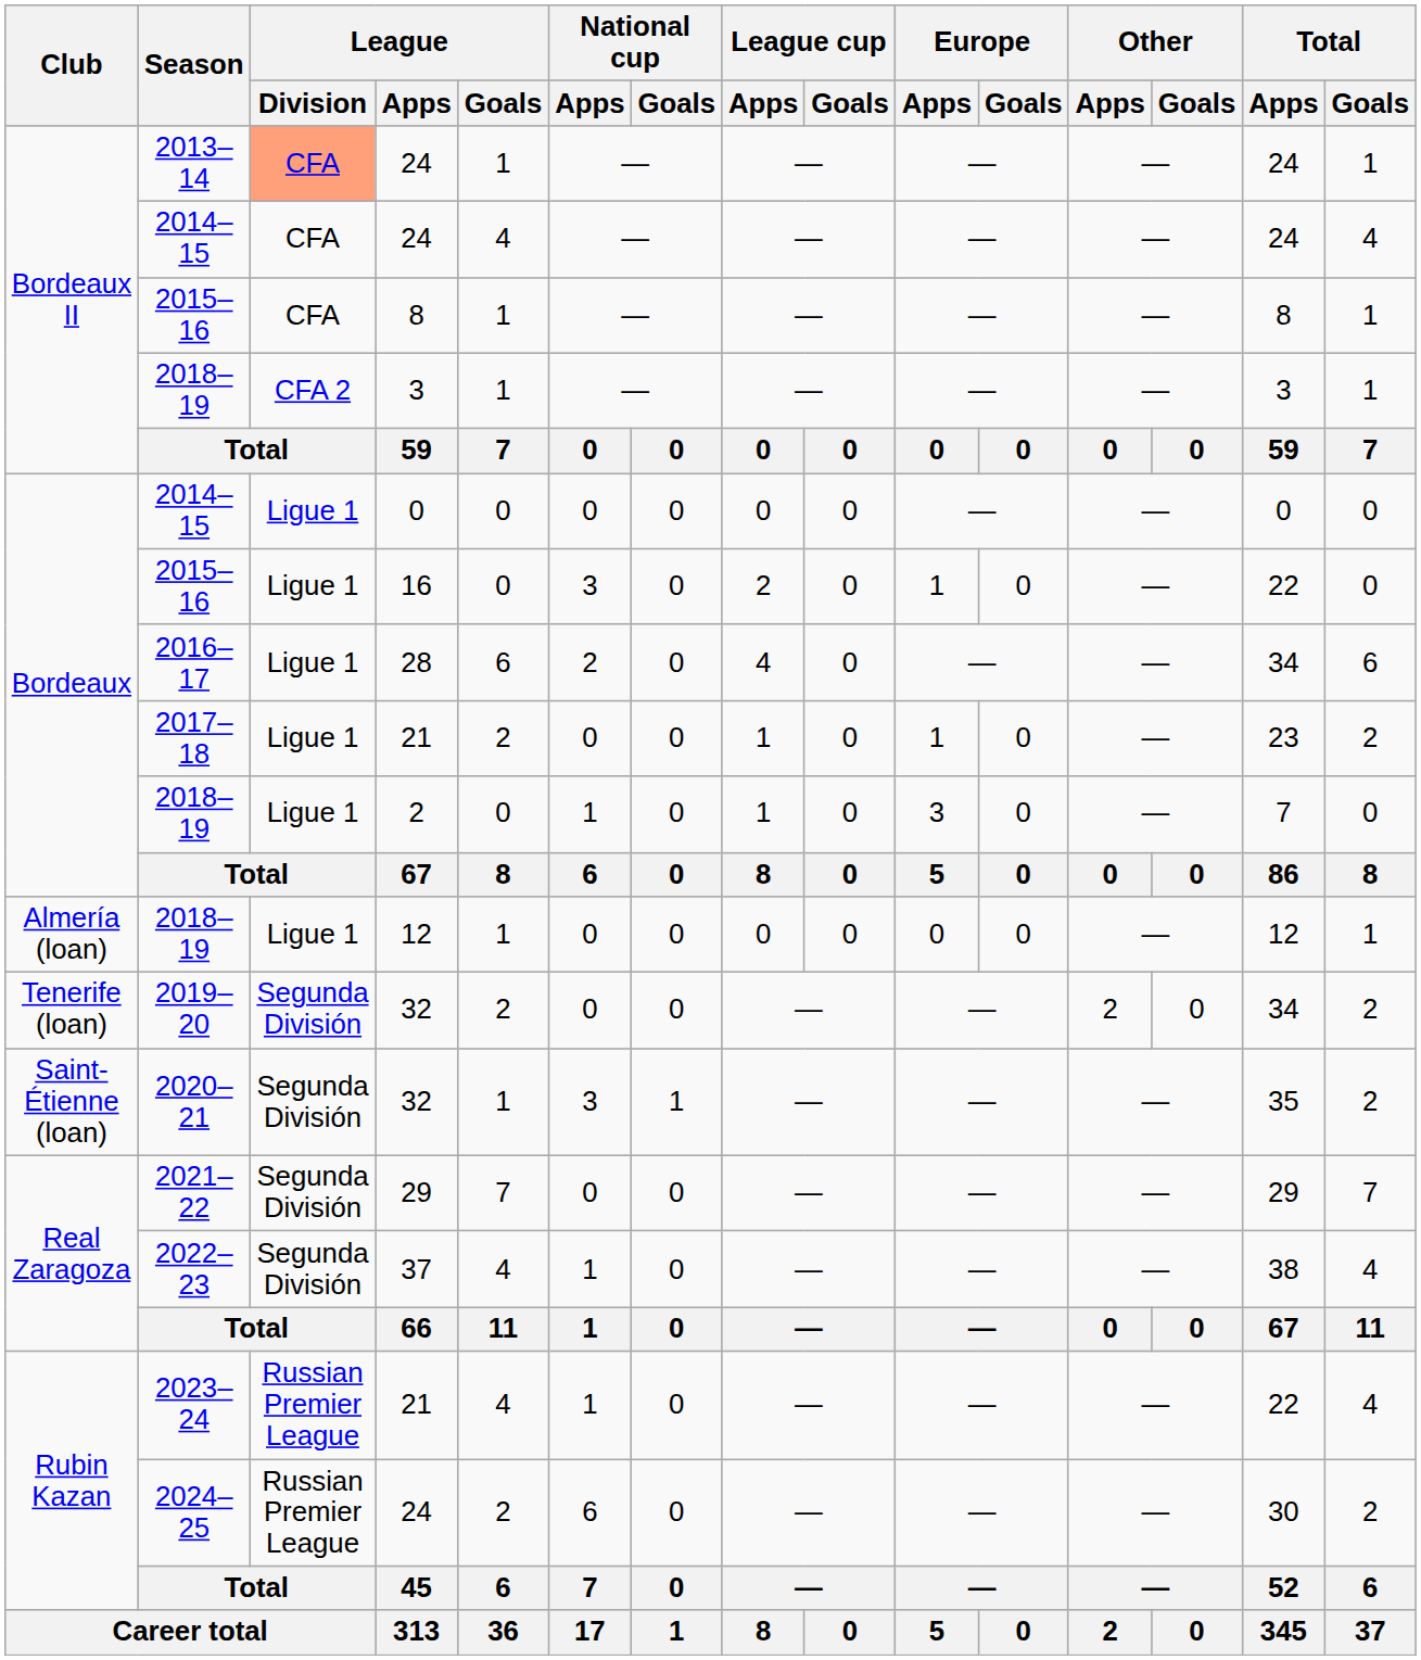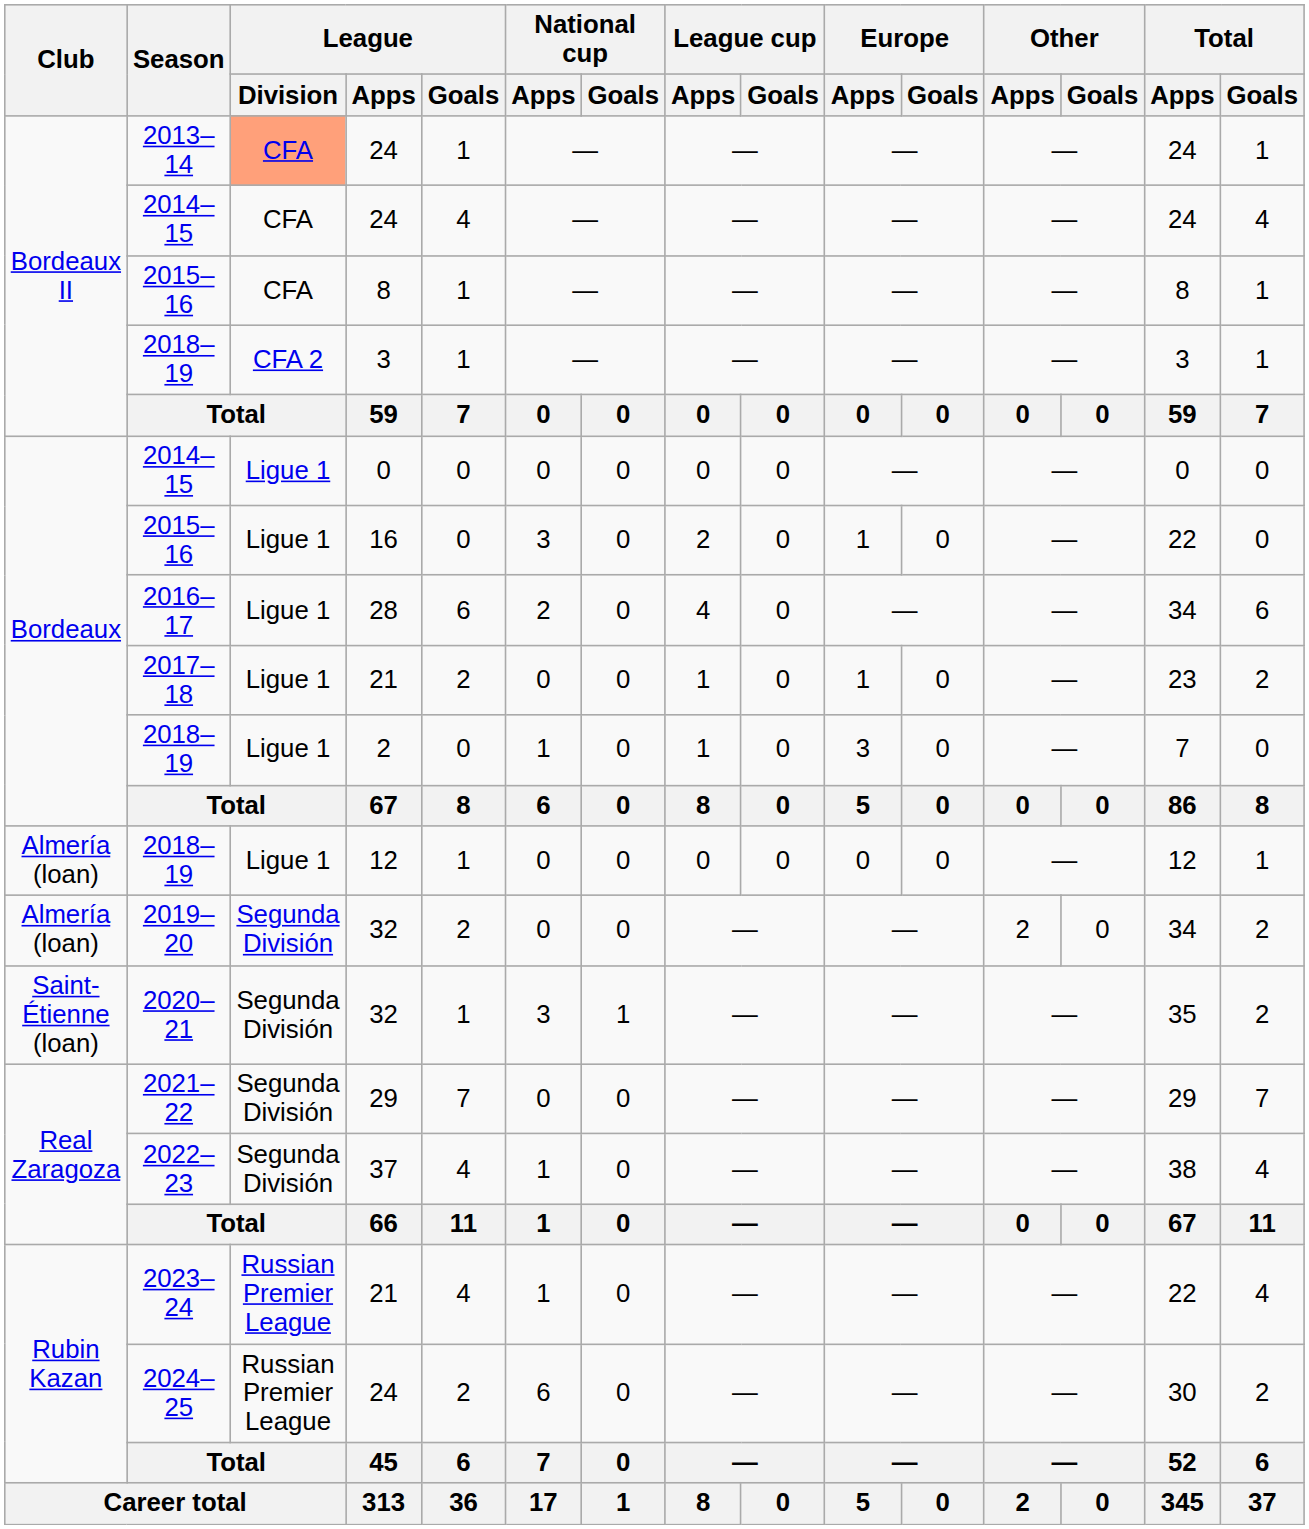2019–20 | Club: Tenerife (loan) -> Almería (loan)
